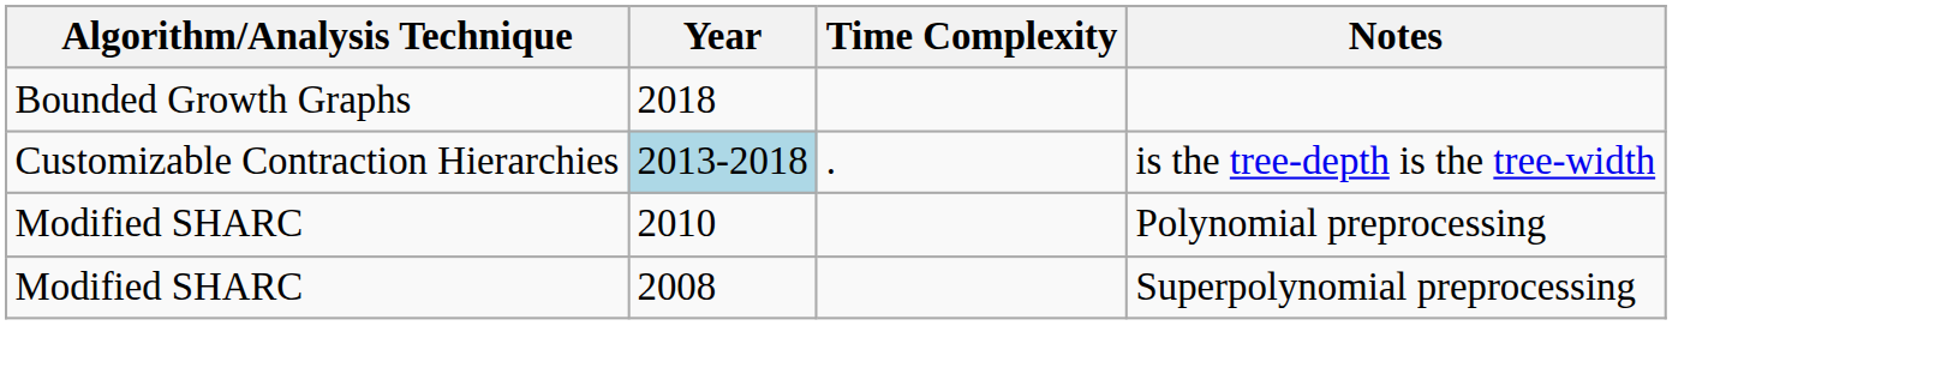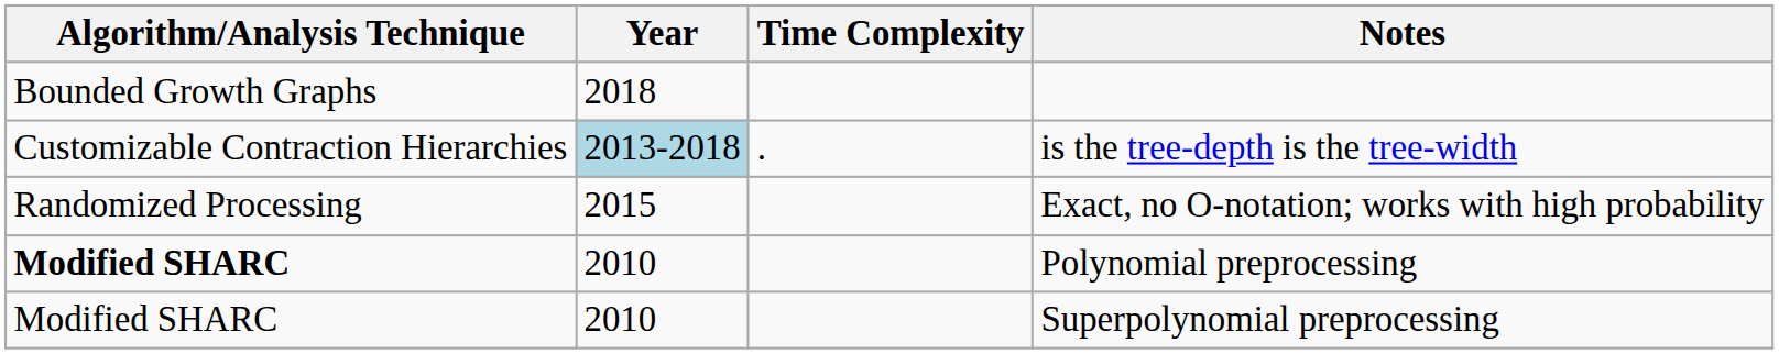+ row: Randomized Processing | 2015 | Exact, no O-notation; works with high probability
Polynomial preprocessing | Algorithm/Analysis Technique: normal -> bold
Superpolynomial preprocessing | Year: 2008 -> 2010
